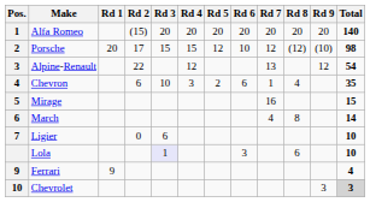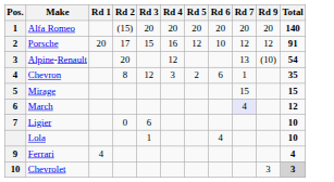- column: Rd 8 | 20 | (12) | 4 | 8 | 6
Porsche | Rd 4: 15 -> 16
Porsche | Rd 9: (10) -> 12
Porsche | Total: 98 -> 91
Alpine-Renault | Rd 2: 22 -> 20
Alpine-Renault | Rd 9: 12 -> (10)
Chevron | Rd 2: 6 -> 8
Chevron | Rd 3: 10 -> 12
Mirage | Rd 7: 16 -> 15
March | Rd 7: no background -> lavender background
March | Total: 14 -> 12
Lola | Rd 3: lavender background -> no background
Lola | Rd 6: 3 -> 4
Ferrari | Rd 1: 9 -> 4
